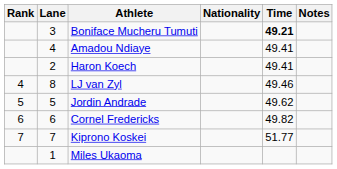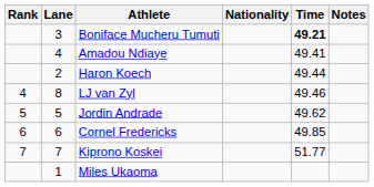Haron Koech | Time: 49.41 -> 49.44
Cornel Fredericks | Time: 49.82 -> 49.85
